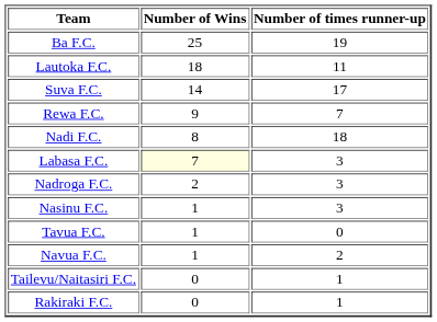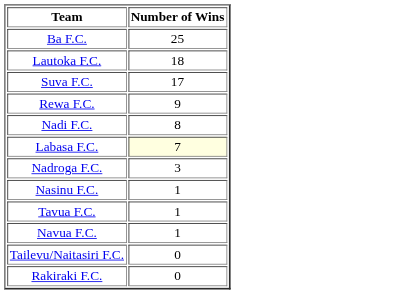- column: Number of times runner-up | 19 | 11 | 17 | 7 | 18 | 3 | 3 | 3 | 0 | 2 | 1 | 1
Suva F.C. | Number of Wins: 14 -> 17
Nadroga F.C. | Number of Wins: 2 -> 3
